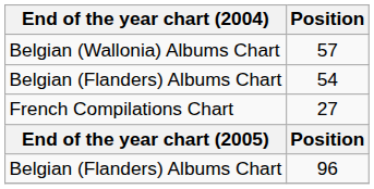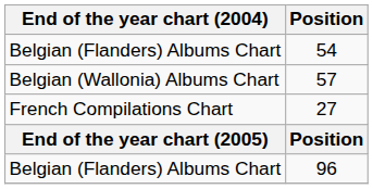rows swapped: 54 <-> 57
